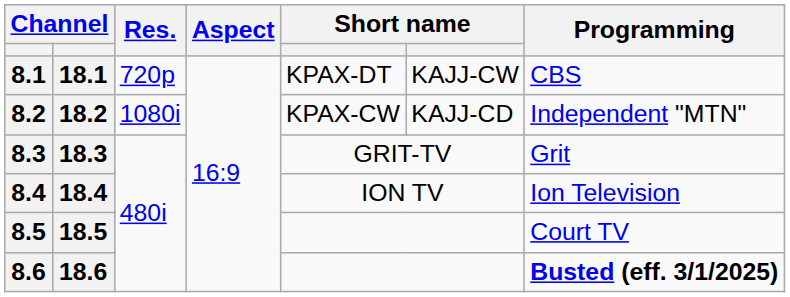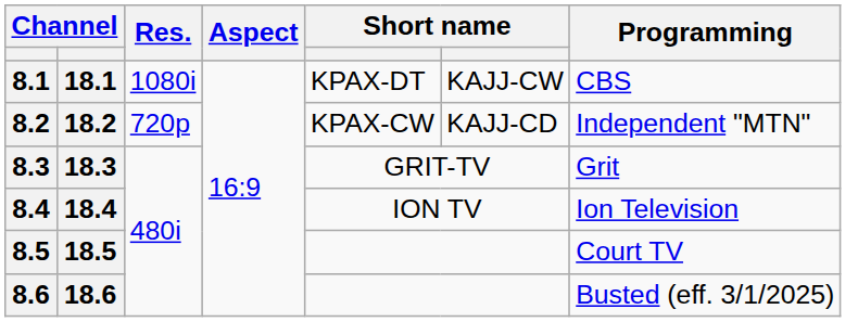8.1 | Res.: 720p -> 1080i
8.2 | Res.: 1080i -> 720p
8.6 | Programming: bold -> normal
